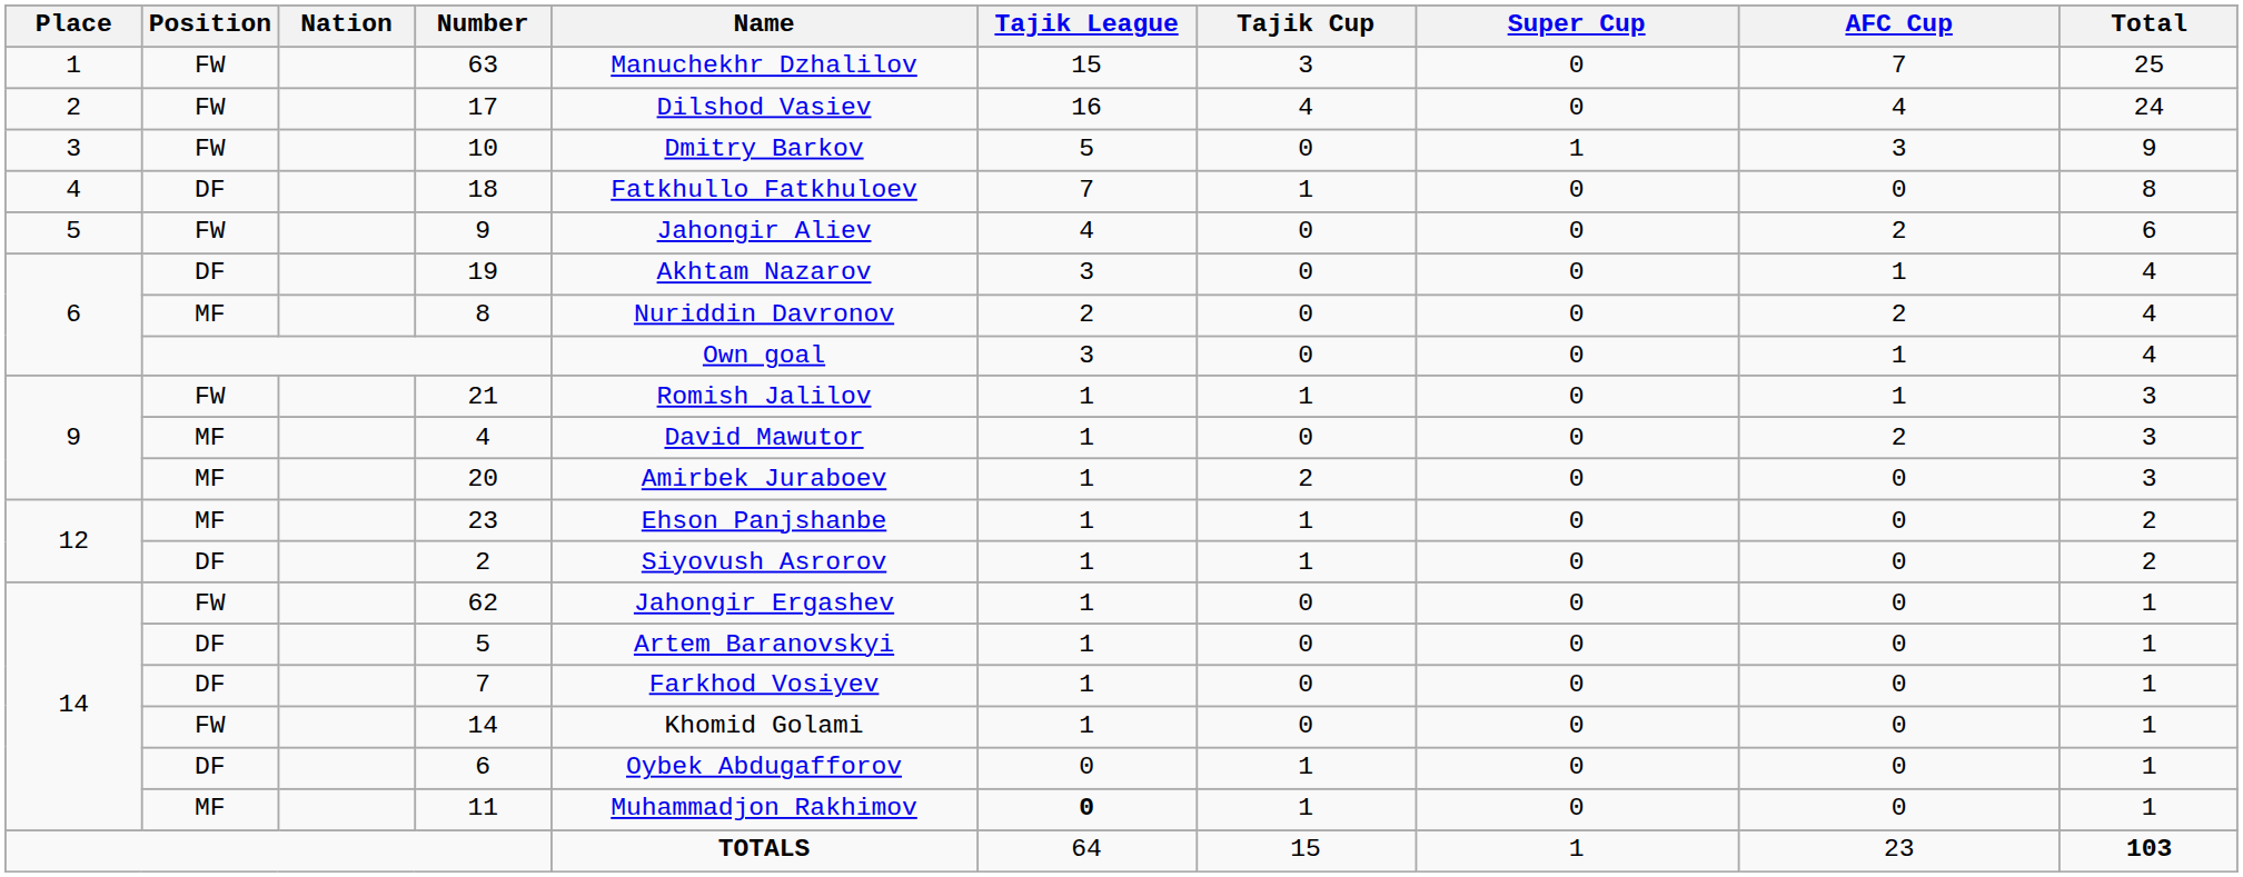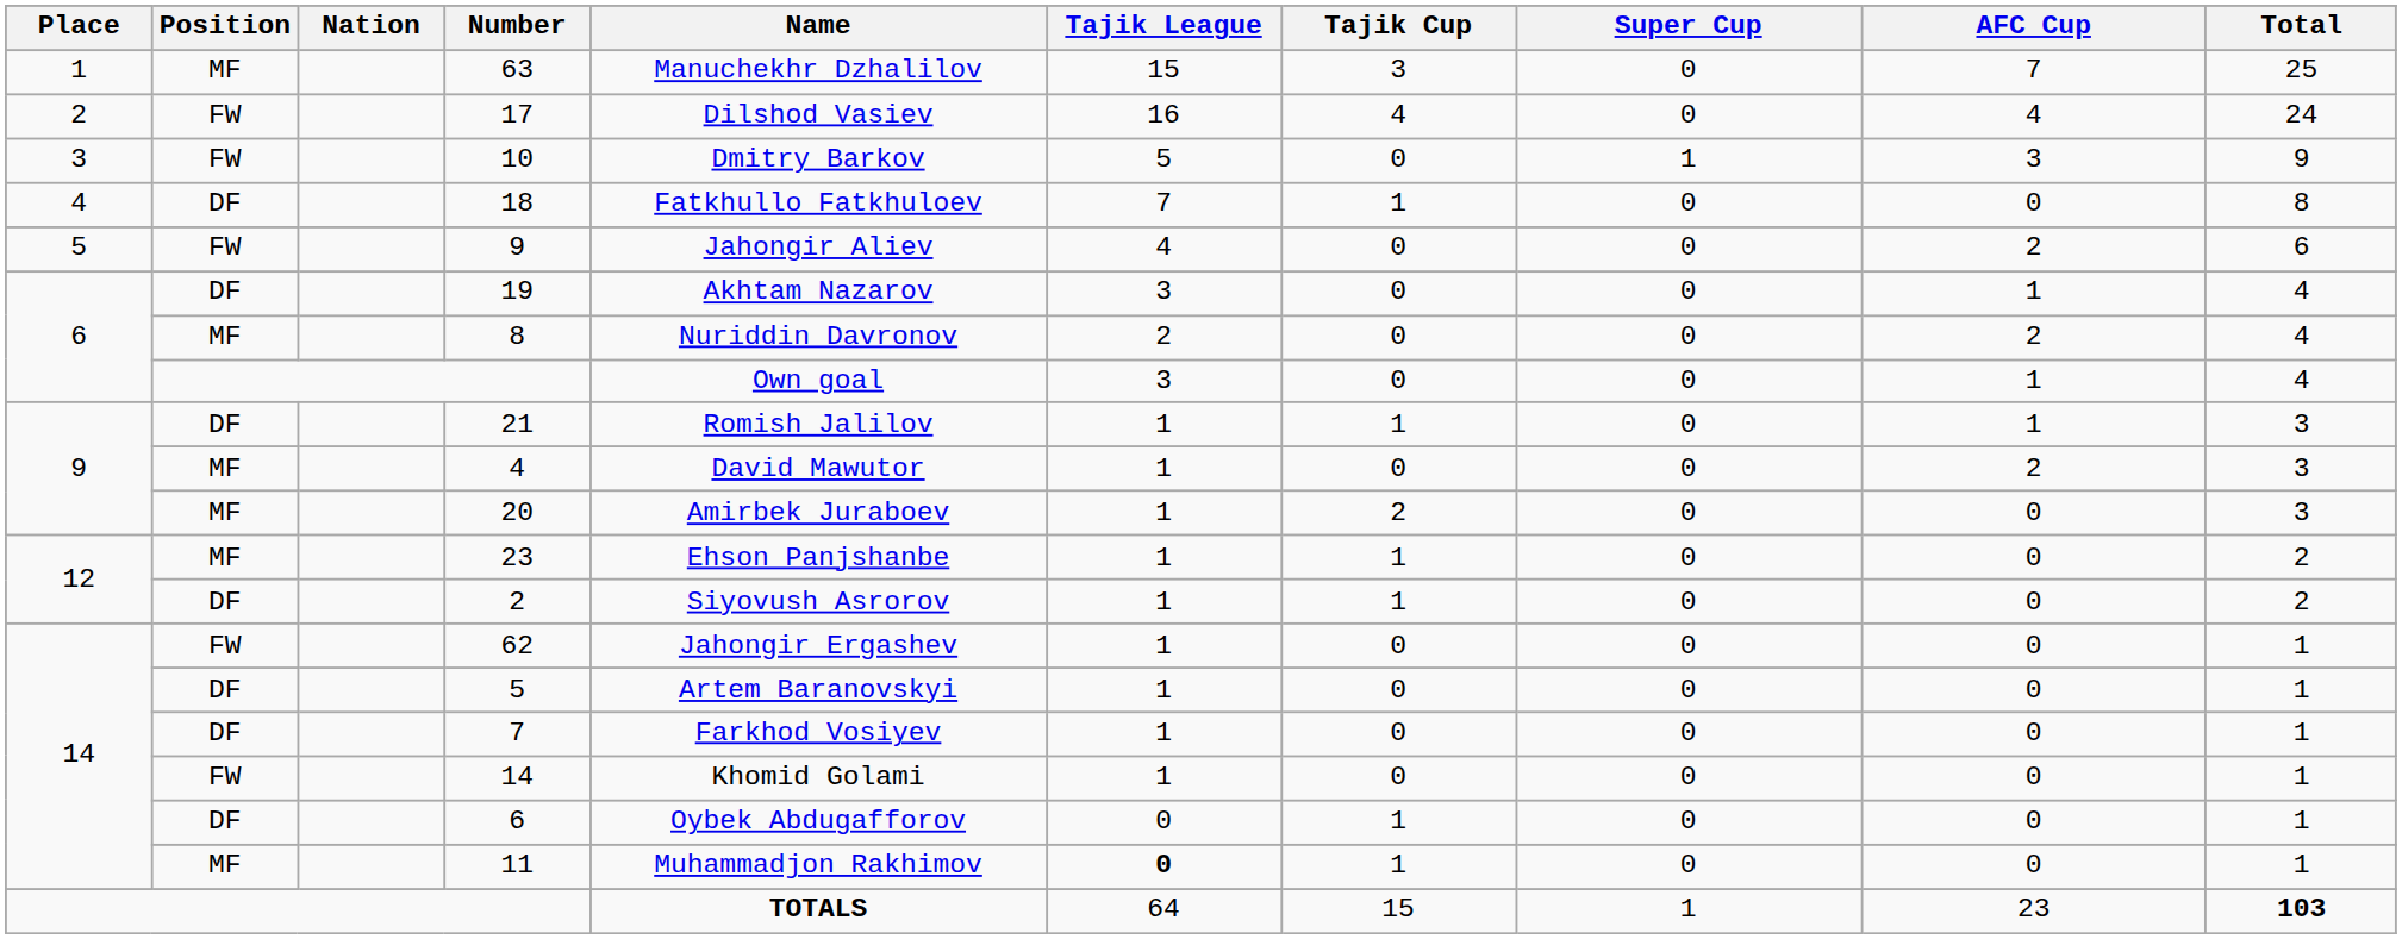63 | Position: FW -> MF
21 | Position: FW -> DF
